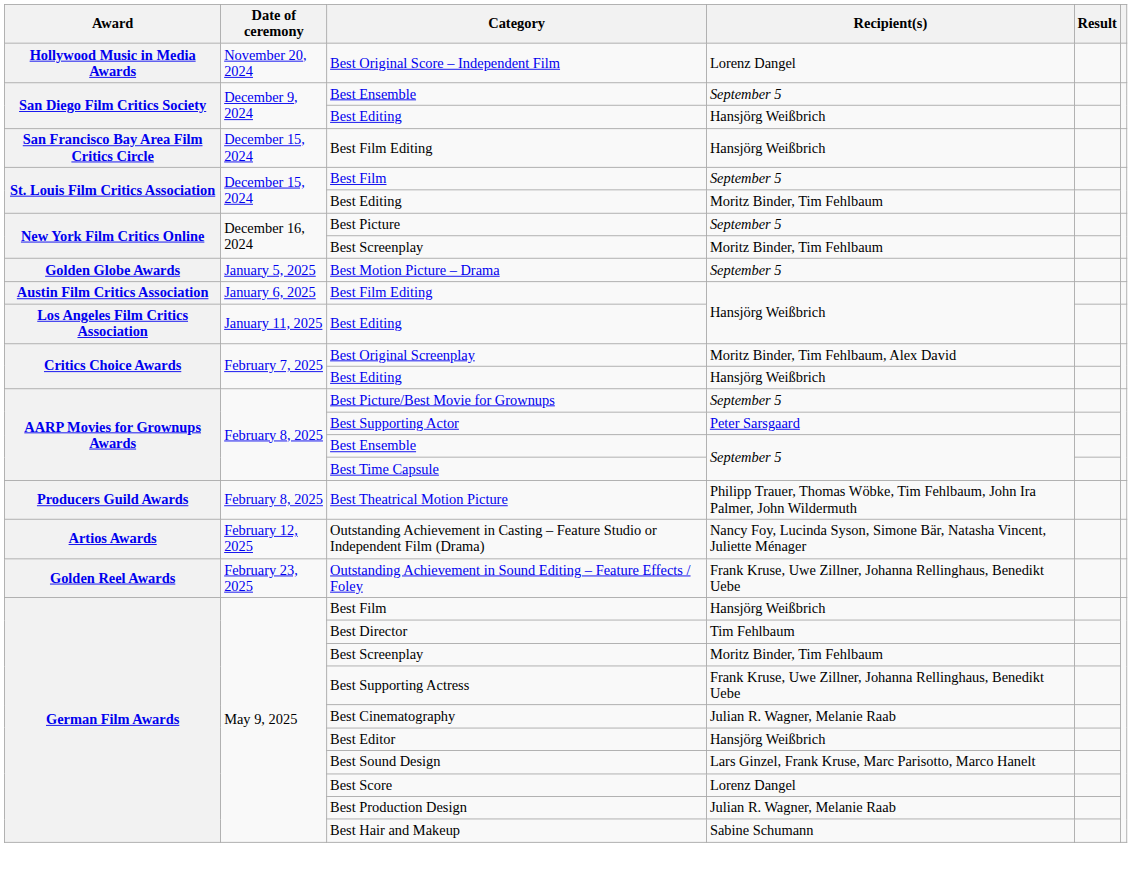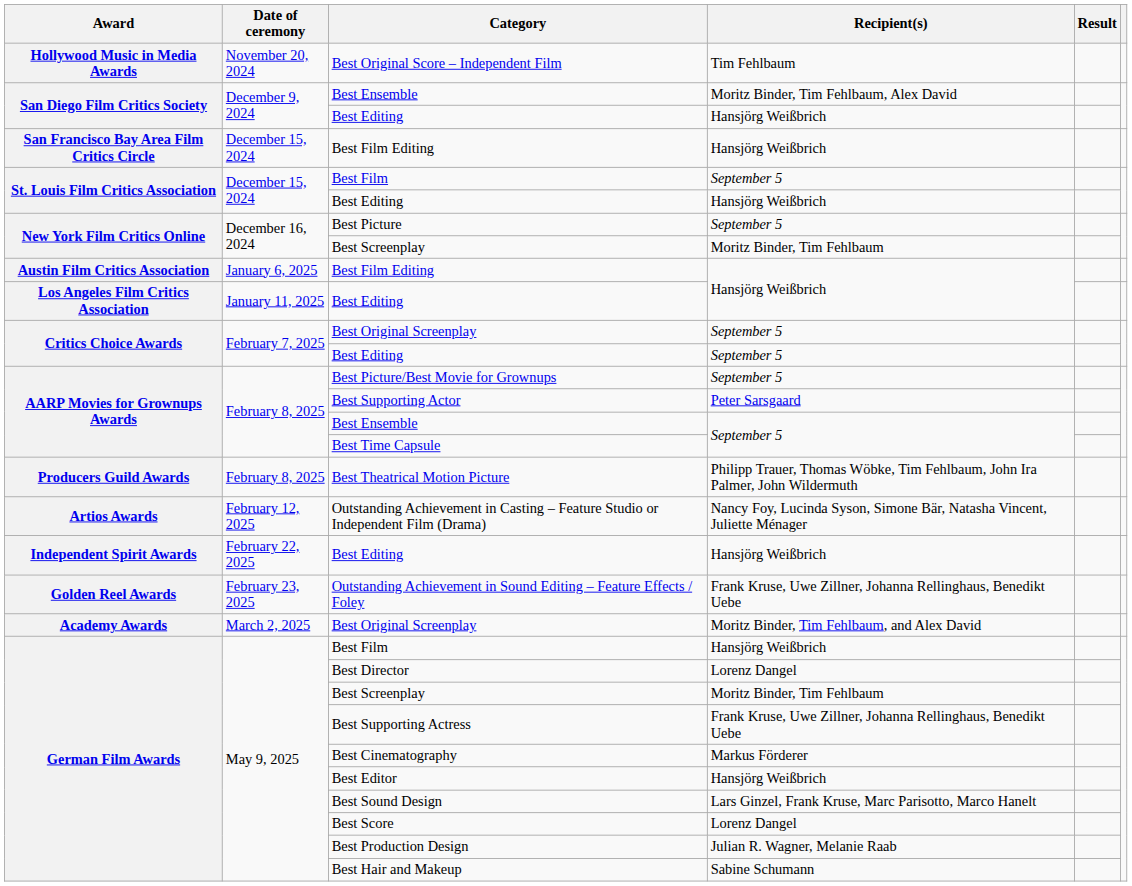Best Original Score – Independent Film | Recipient(s): Lorenz Dangel -> Tim Fehlbaum
San Diego Film Critics Society / Best Ensemble | Recipient(s): September 5 -> Moritz Binder, Tim Fehlbaum, Alex David
St. Louis Film Critics Association / Best Editing | Recipient(s): Moritz Binder, Tim Fehlbaum -> Hansjörg Weißbrich
- row: Golden Globe Awards | January 5, 2025 | Best Motion Picture – Drama | September 5
Critics Choice Awards / Best Original Screenplay | Recipient(s): Moritz Binder, Tim Fehlbaum, Alex David -> September 5
Critics Choice Awards / Best Editing | Recipient(s): Hansjörg Weißbrich -> September 5
+ row: Independent Spirit Awards | February 22, 2025 | Best Editing | Hansjörg Weißbrich
+ row: Academy Awards | March 2, 2025 | Best Original Screenplay | Moritz Binder, Tim Fehlbaum, and Alex David
Best Director | Recipient(s): Tim Fehlbaum -> Lorenz Dangel
Best Cinematography | Recipient(s): Julian R. Wagner, Melanie Raab -> Markus Förderer
